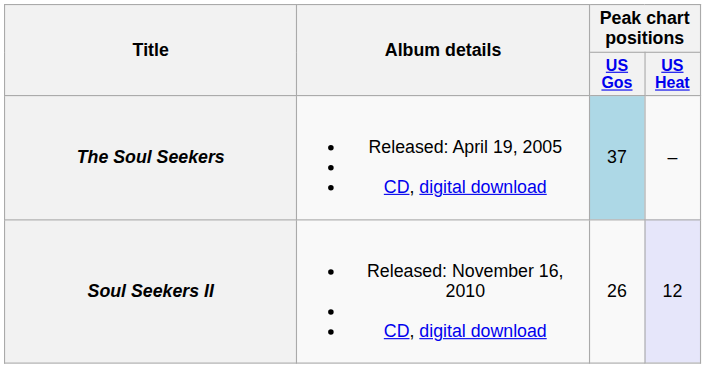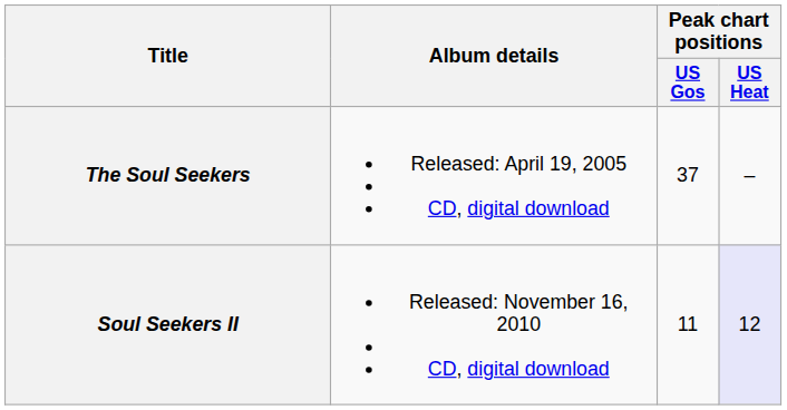The Soul Seekers | Peak chart positions / US Gos: lightblue background -> no background
Soul Seekers II | Peak chart positions / US Gos: 26 -> 11
